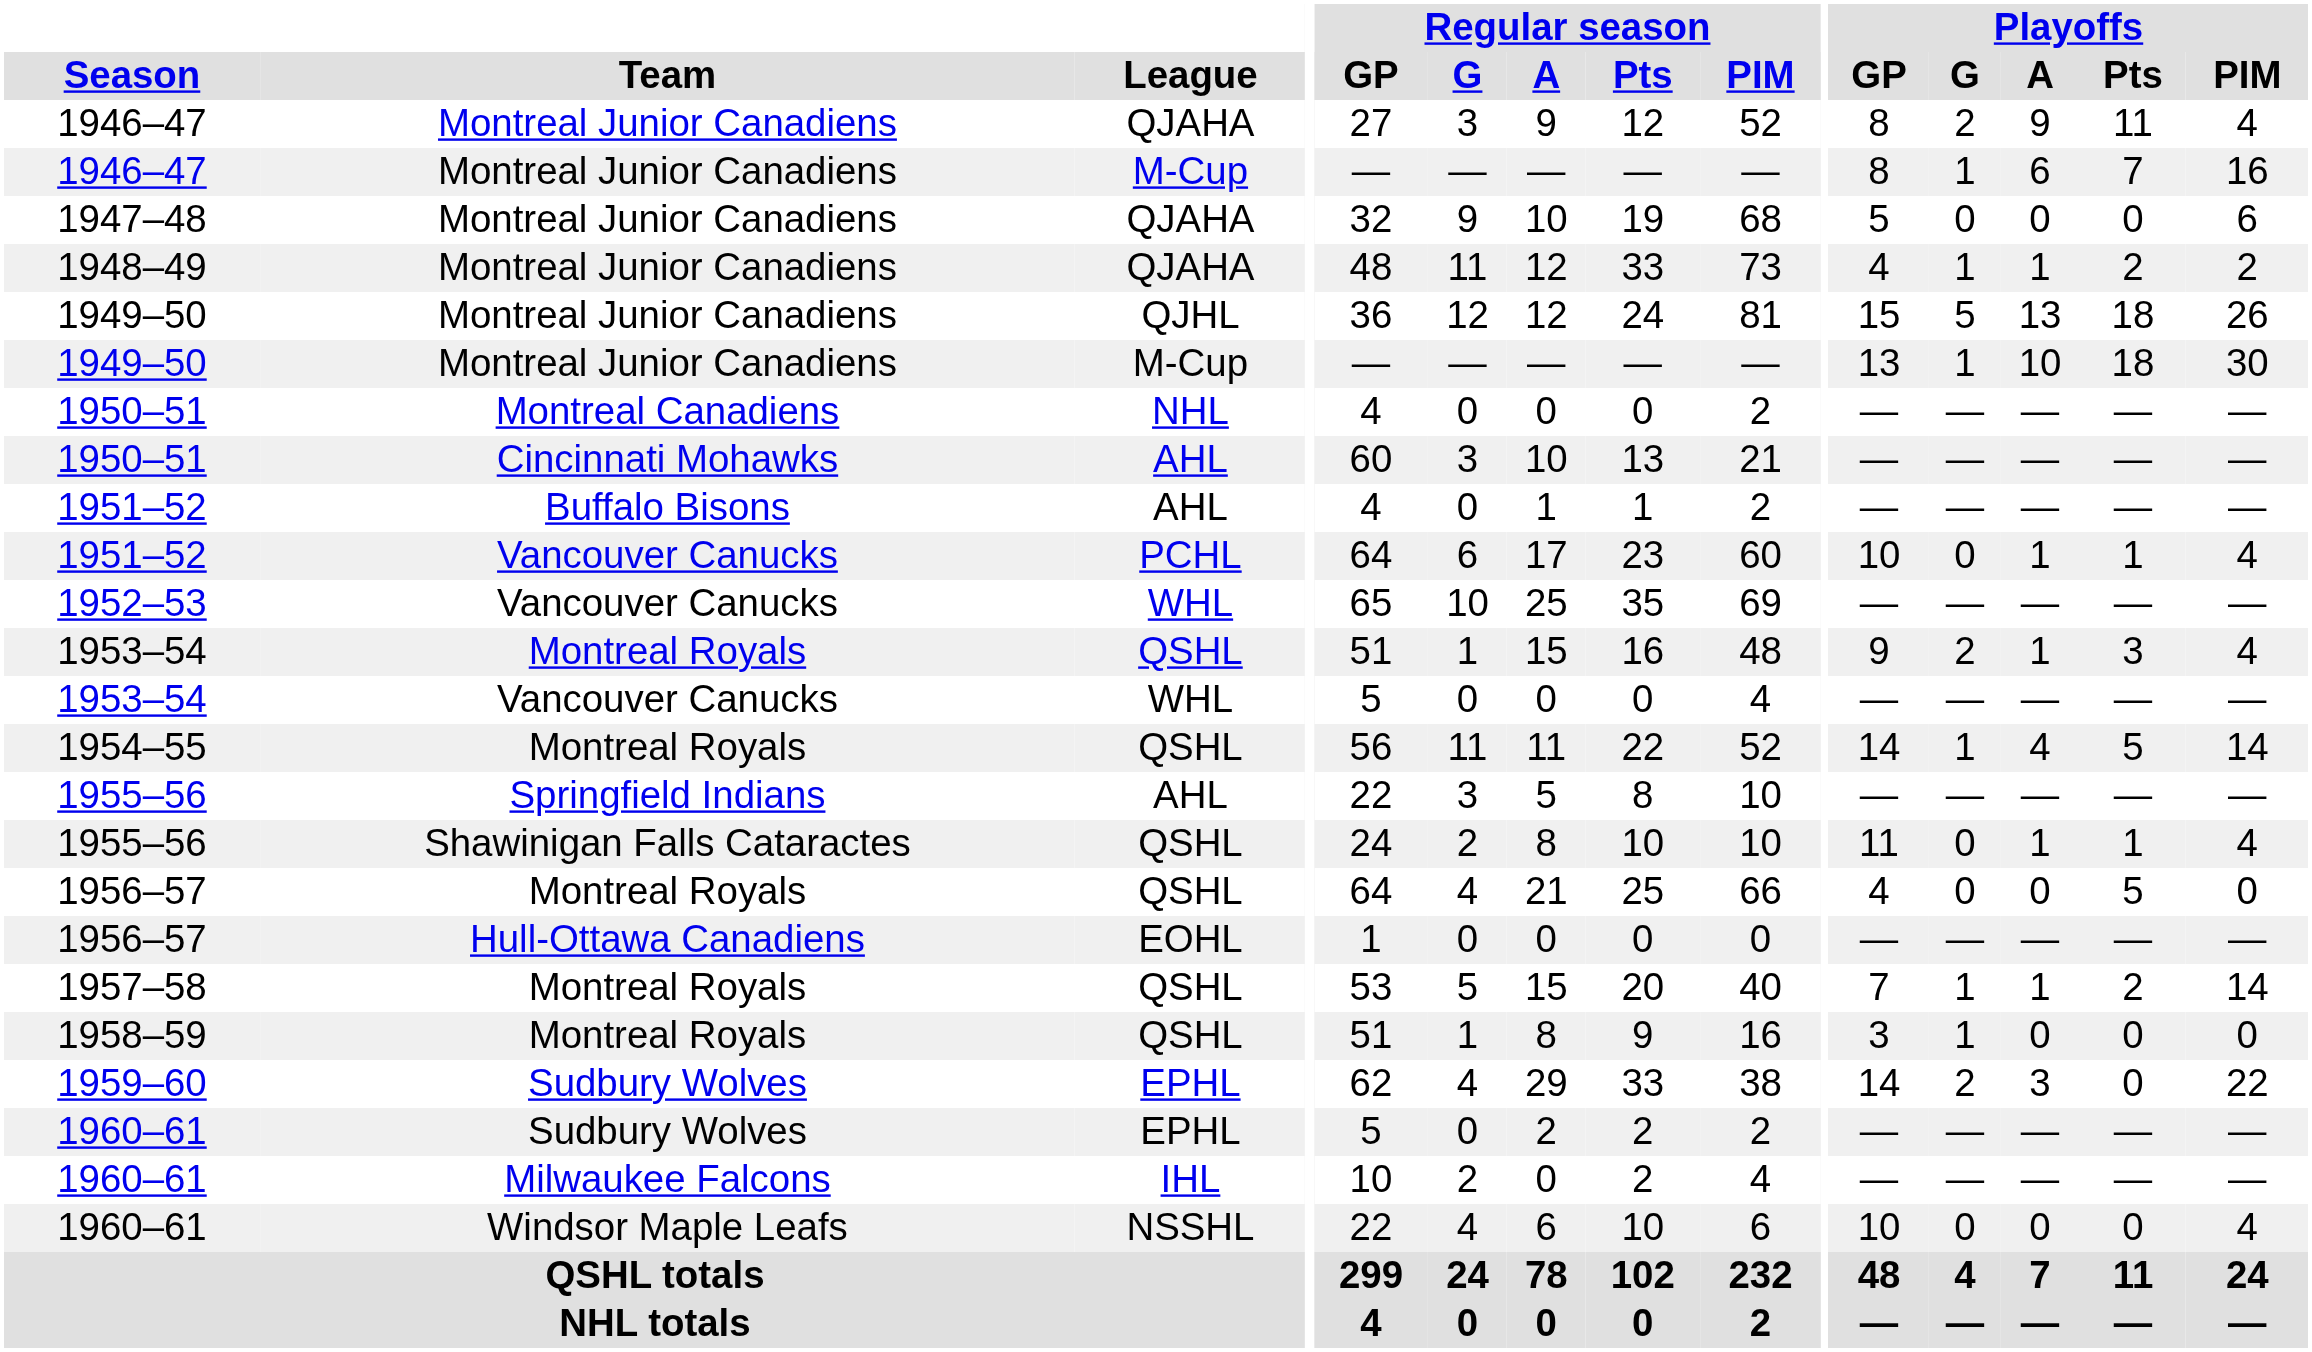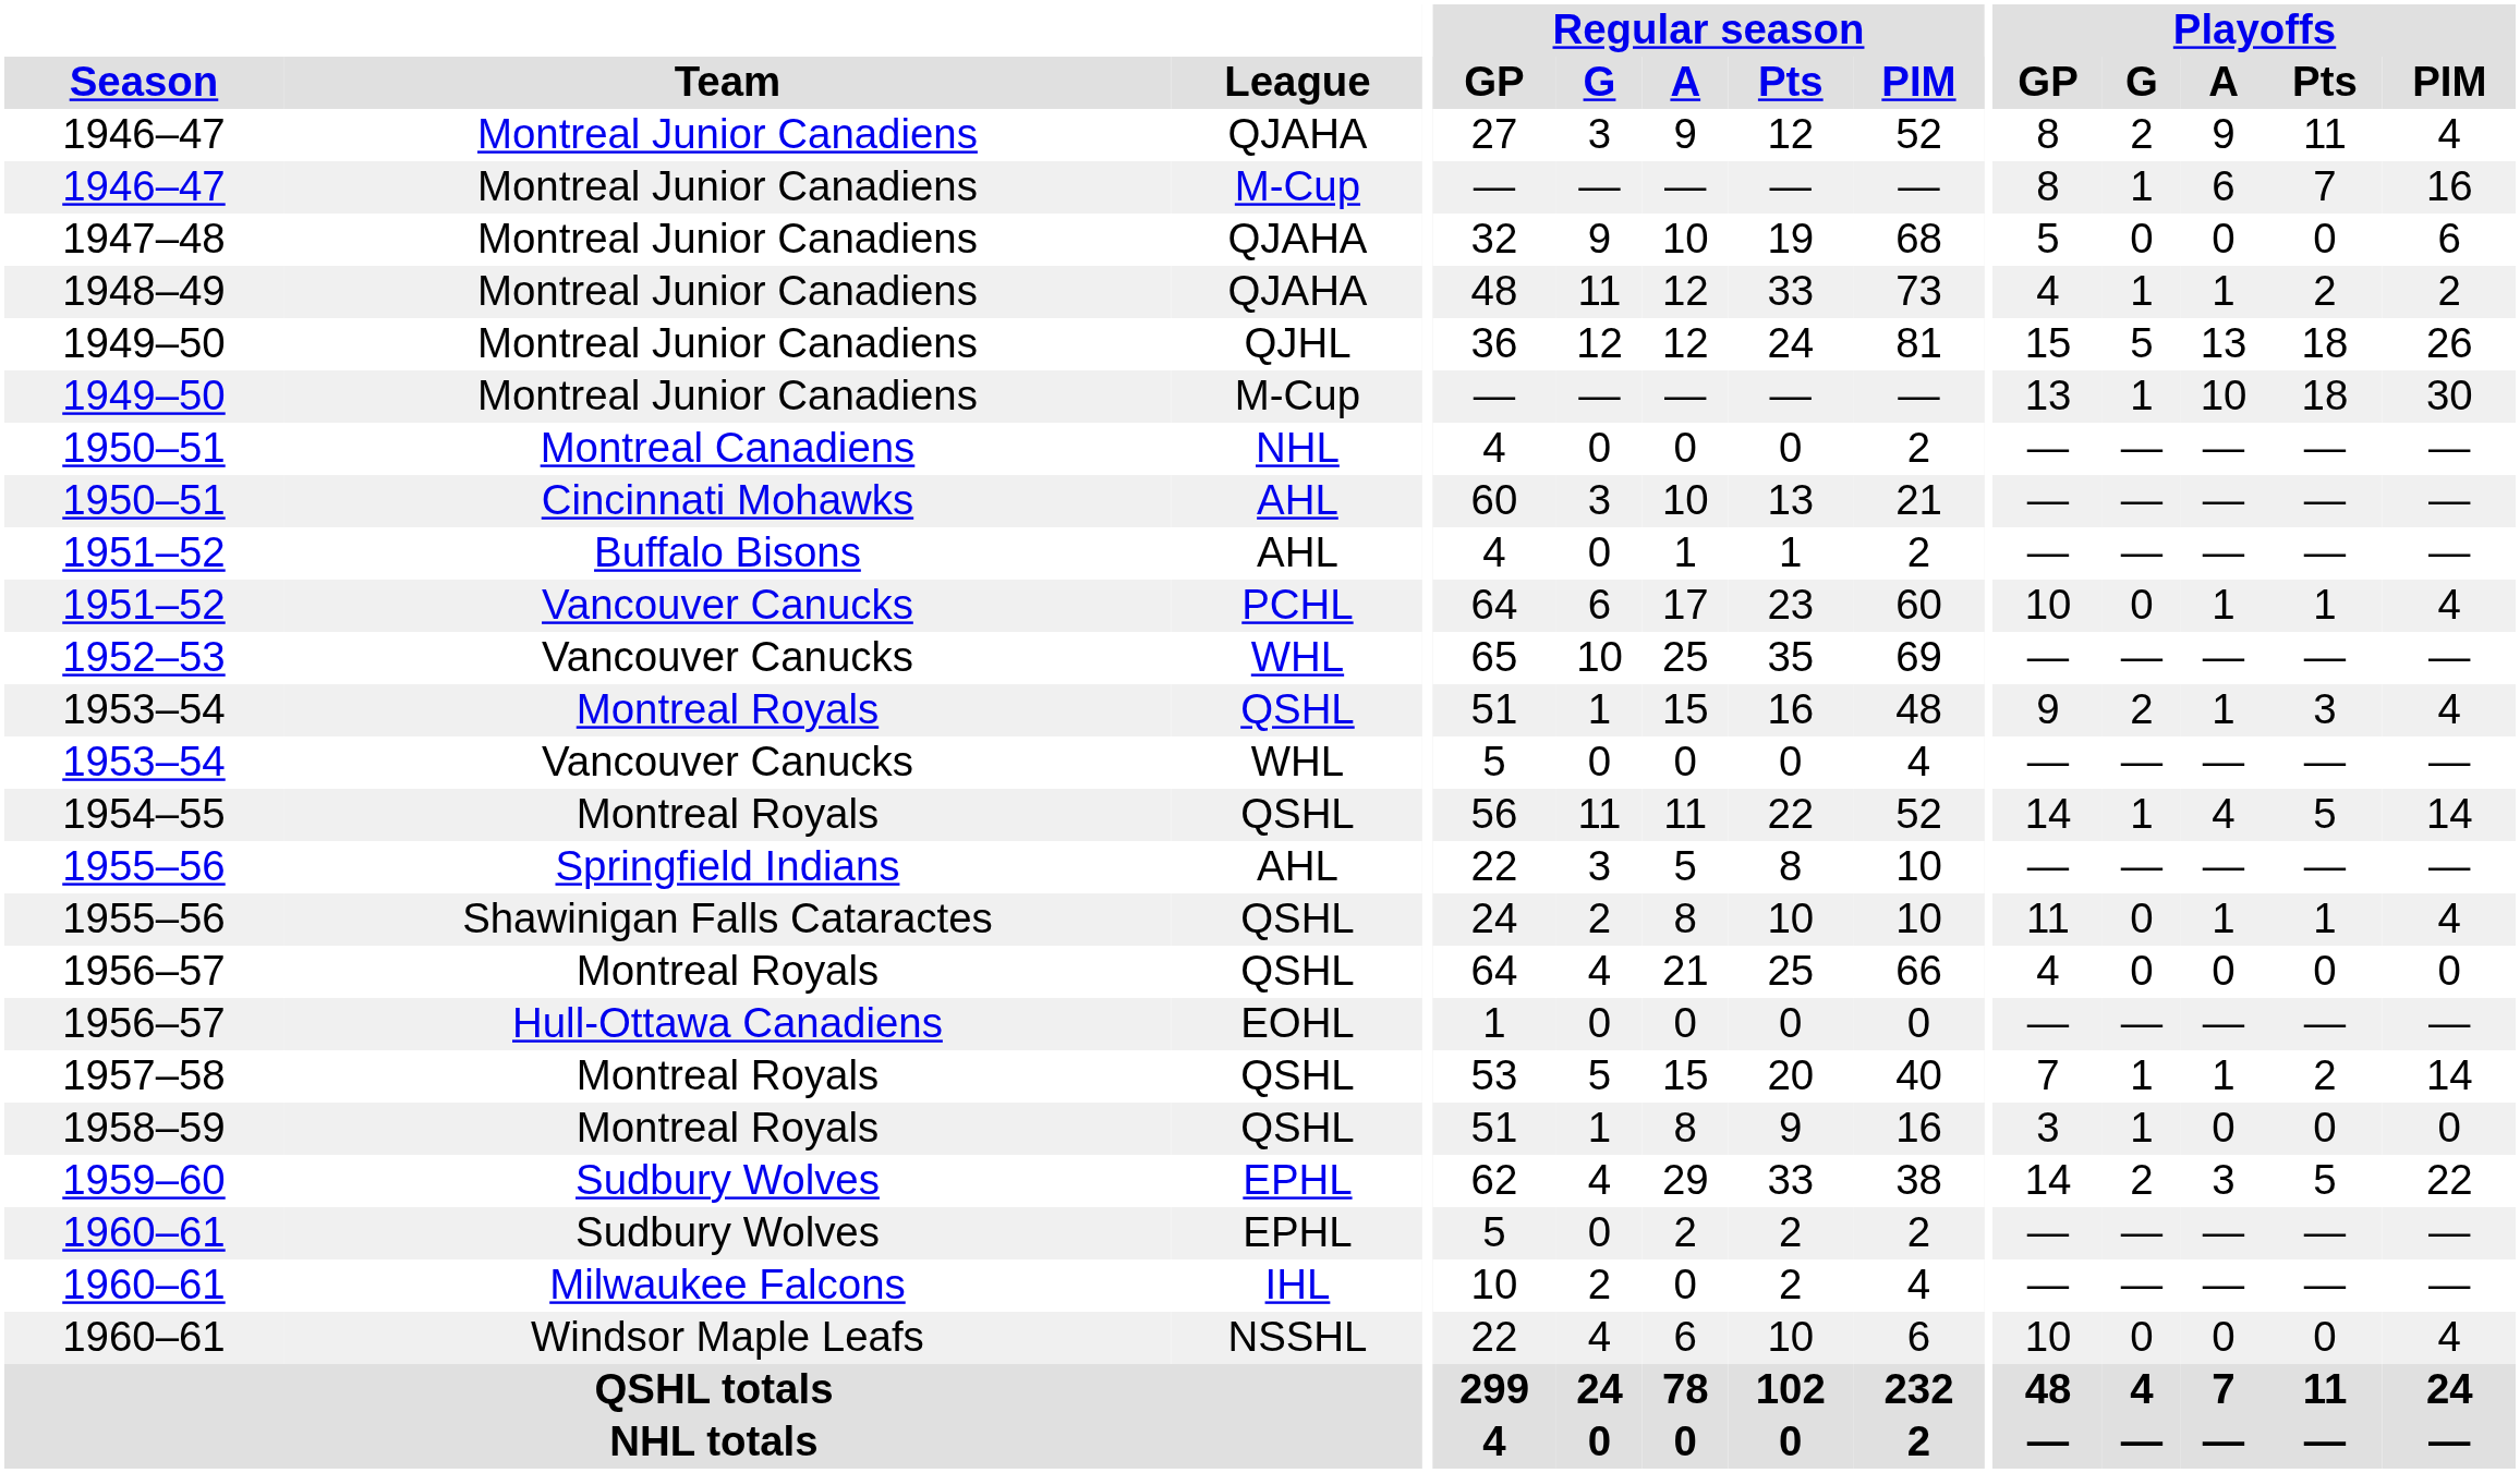1956–57 / QSHL | Playoffs / Pts: 5 -> 0
1959–60 | Playoffs / Pts: 0 -> 5
